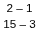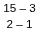rows swapped: 15 – 3 <-> 2 – 1
